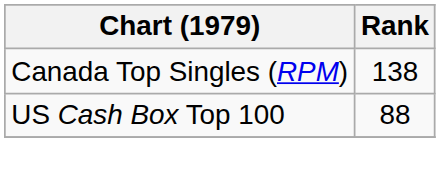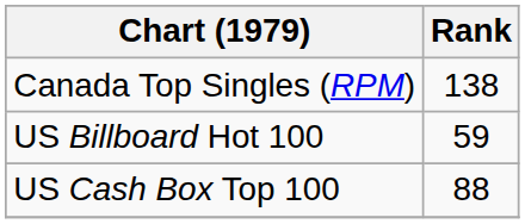+ row: US Billboard Hot 100 | 59
